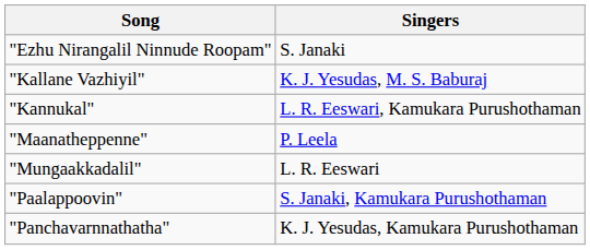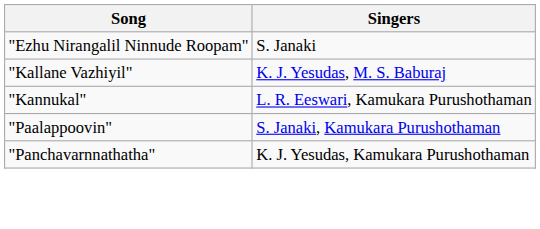- row: "Maanatheppenne" | P. Leela
- row: "Mungaakkadalil" | L. R. Eeswari
